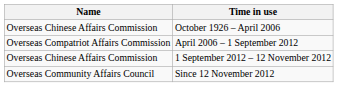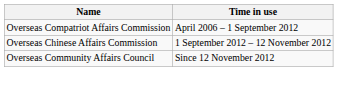- row: Overseas Chinese Affairs Commission | October 1926 – April 2006
